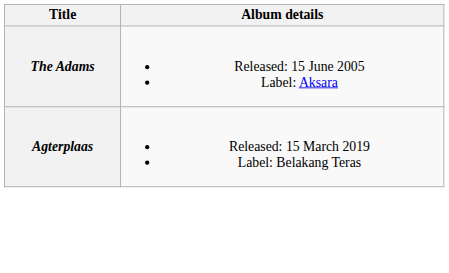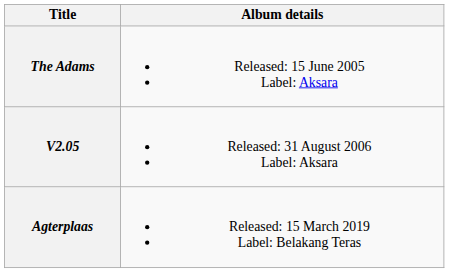+ row: V2.05 | Released: 31 August 2006 Label: Aksara
